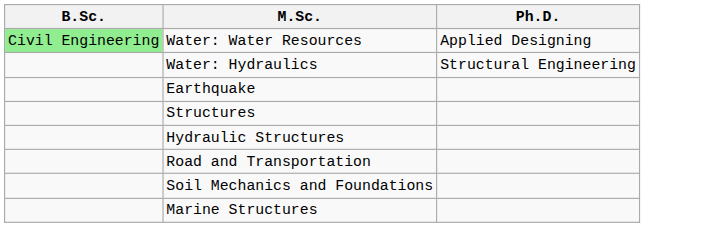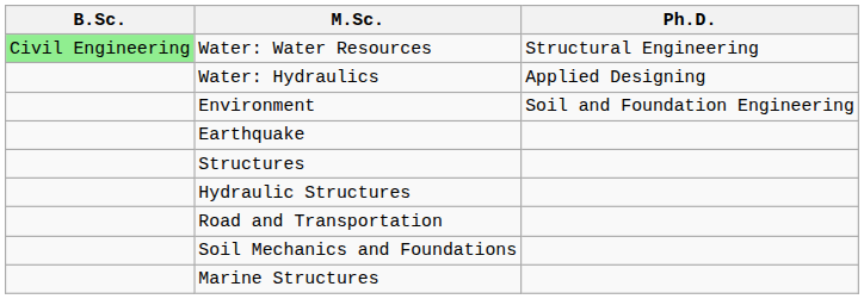Water: Water Resources | Ph.D.: Applied Designing -> Structural Engineering
Water: Hydraulics | Ph.D.: Structural Engineering -> Applied Designing
+ row: Environment | Soil and Foundation Engineering
